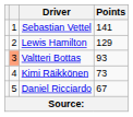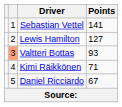Lewis Hamilton | Points: 129 -> 127
Kimi Räikkönen | Points: 73 -> 71
